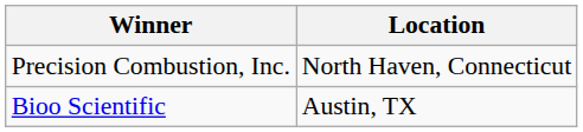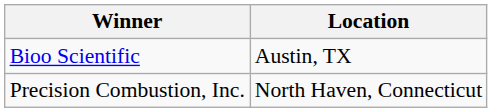rows swapped: Bioo Scientific <-> Precision Combustion, Inc.
